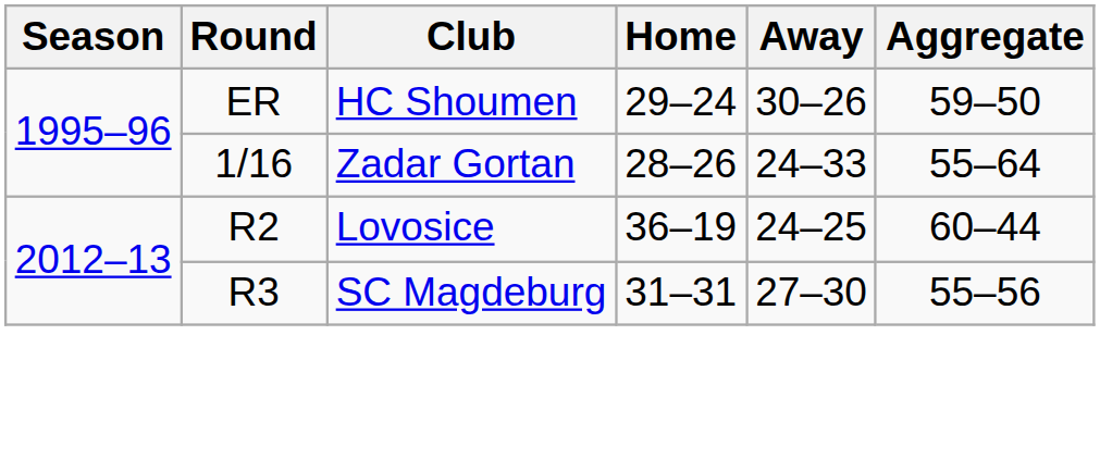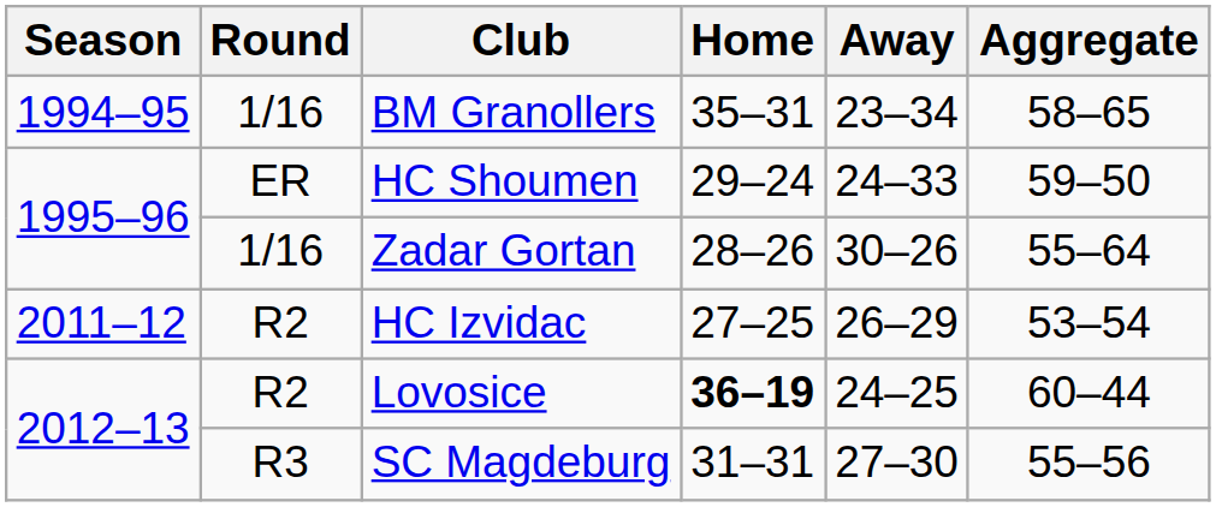+ row: 1994–95 | 1/16 | BM Granollers | 35–31 | 23–34 | 58–65
HC Shoumen | Away: 30–26 -> 24–33
Zadar Gortan | Away: 24–33 -> 30–26
+ row: 2011–12 | R2 | HC Izvidac | 27–25 | 26–29 | 53–54
Lovosice | Home: normal -> bold
